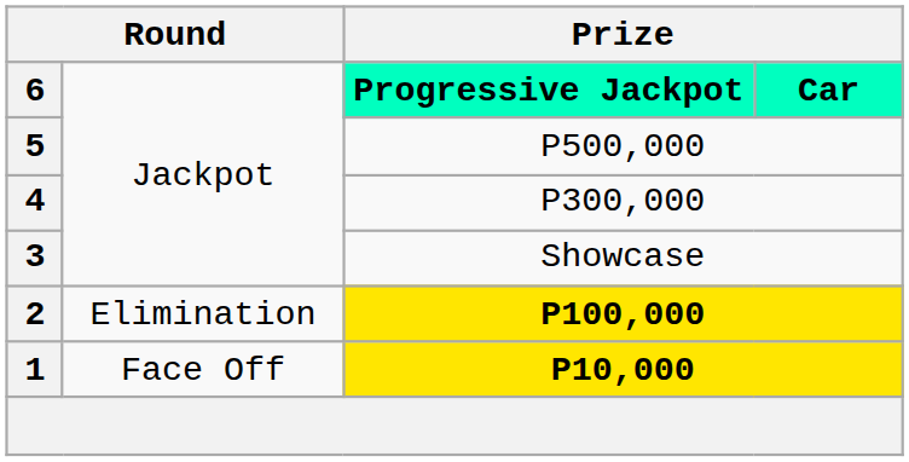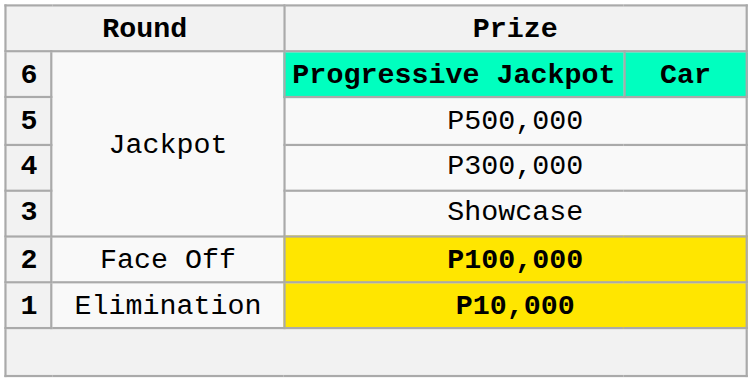2 | column 2: Elimination -> Face Off
1 | column 2: Face Off -> Elimination
